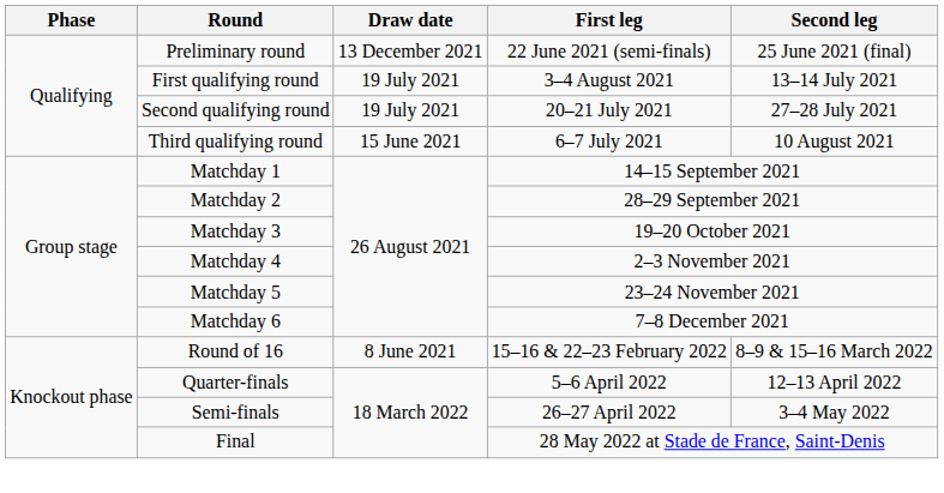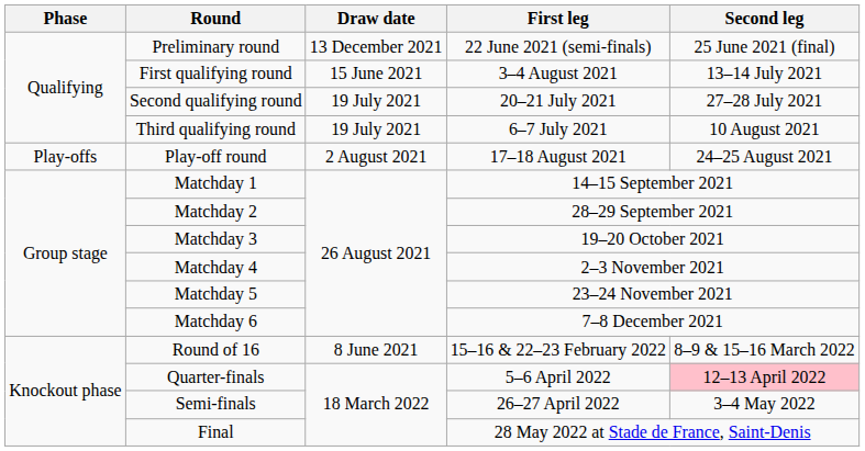First qualifying round | Draw date: 19 July 2021 -> 15 June 2021
Third qualifying round | Draw date: 15 June 2021 -> 19 July 2021
+ row: Play-offs | Play-off round | 2 August 2021 | 17–18 August 2021 | 24–25 August 2021
Quarter-finals | Second leg: no background -> pink background
